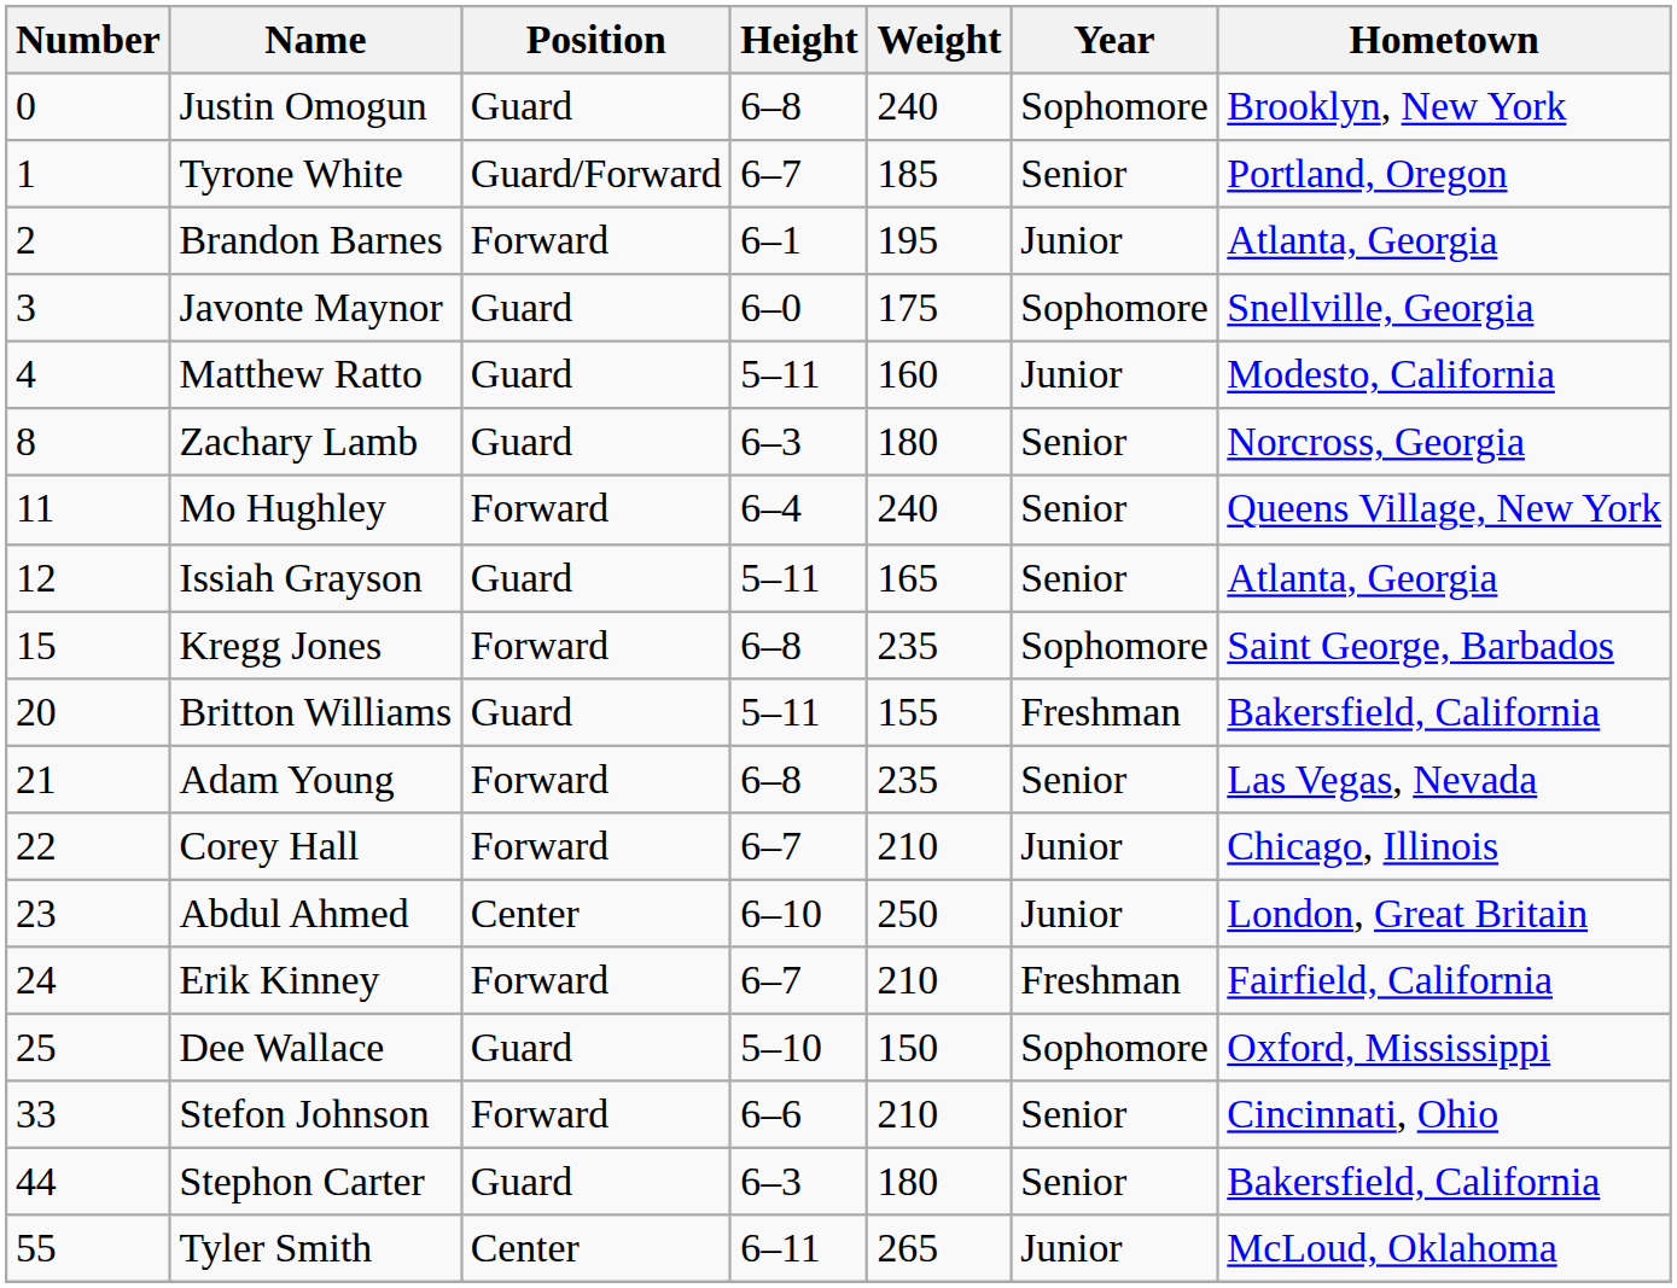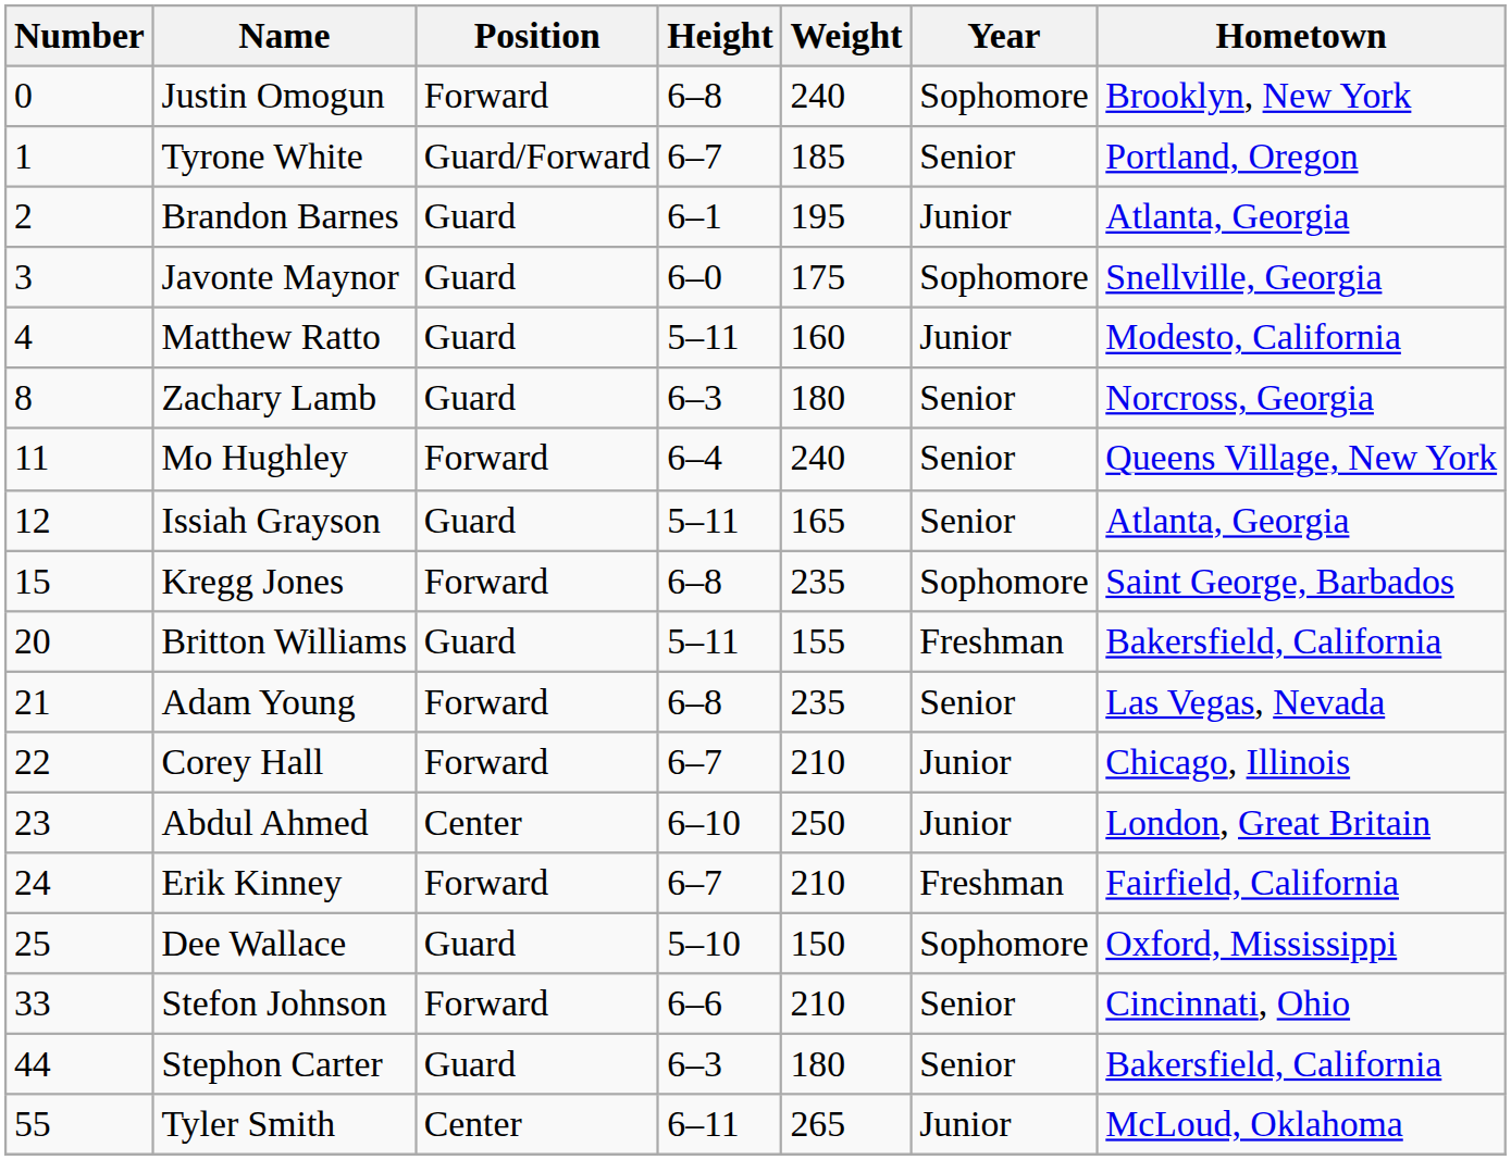Justin Omogun | Position: Guard -> Forward
Brandon Barnes | Position: Forward -> Guard
